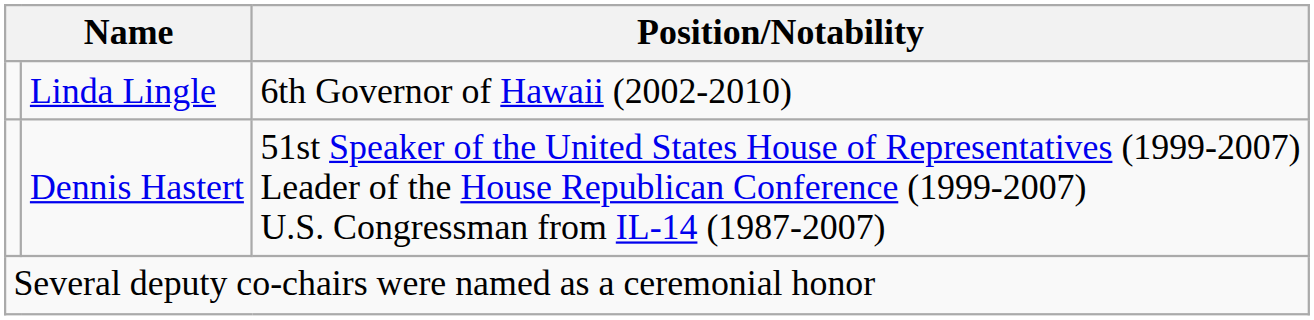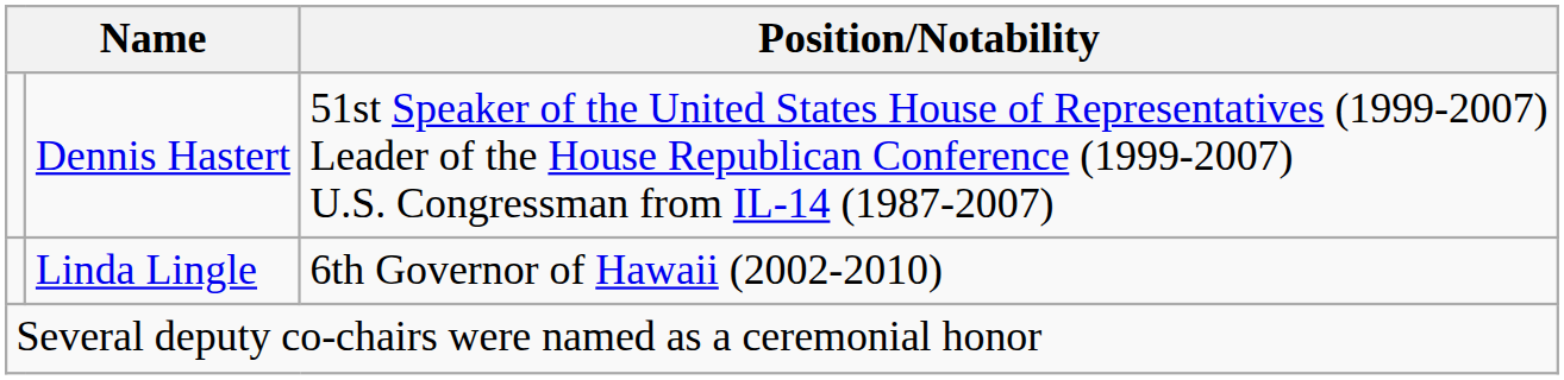rows swapped: Dennis Hastert <-> Linda Lingle
